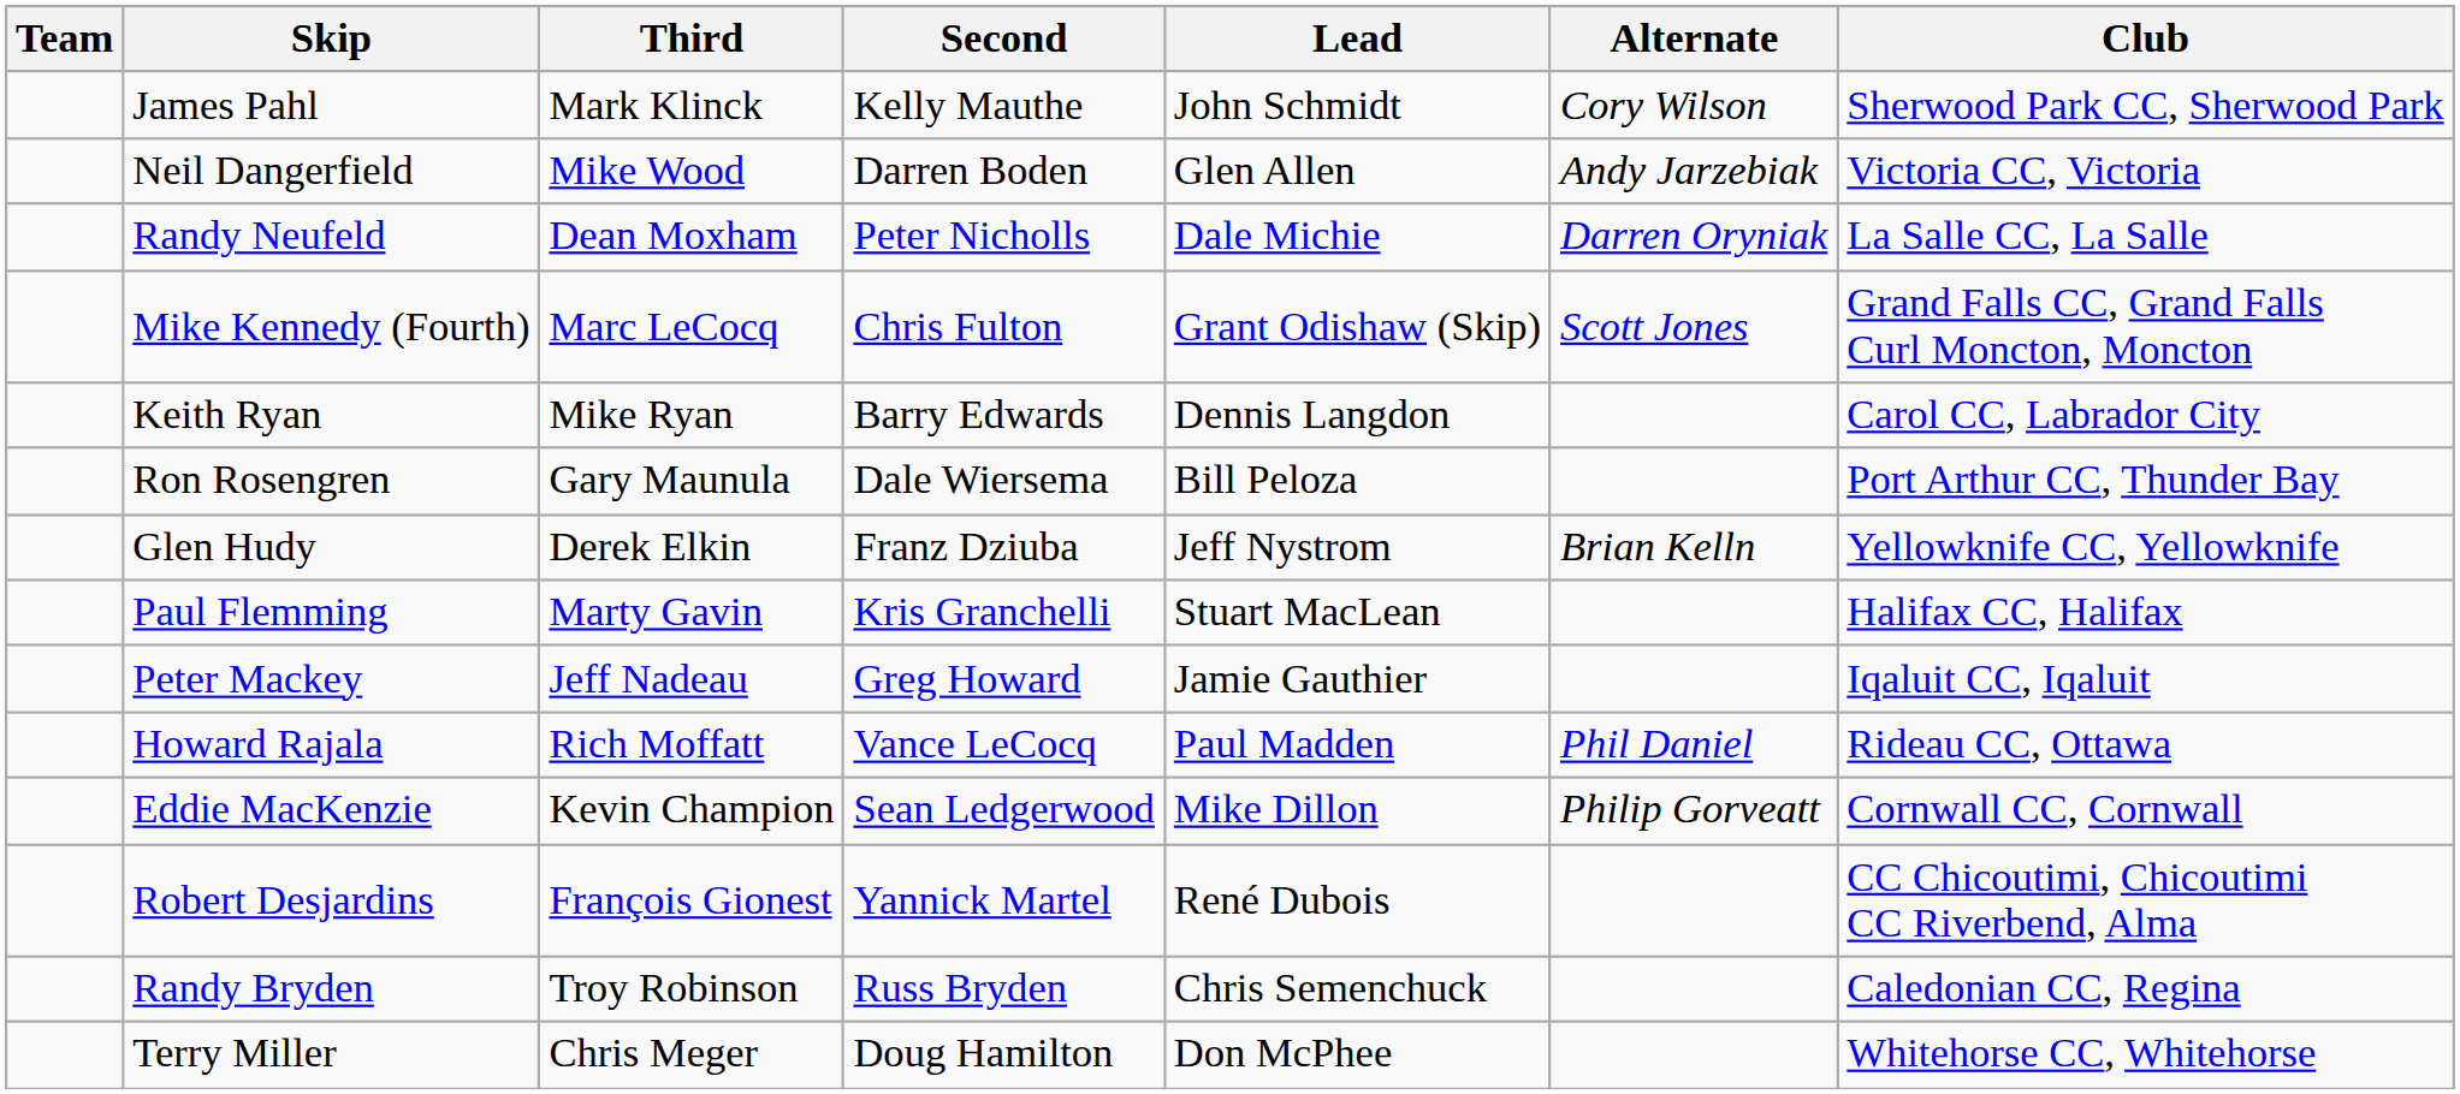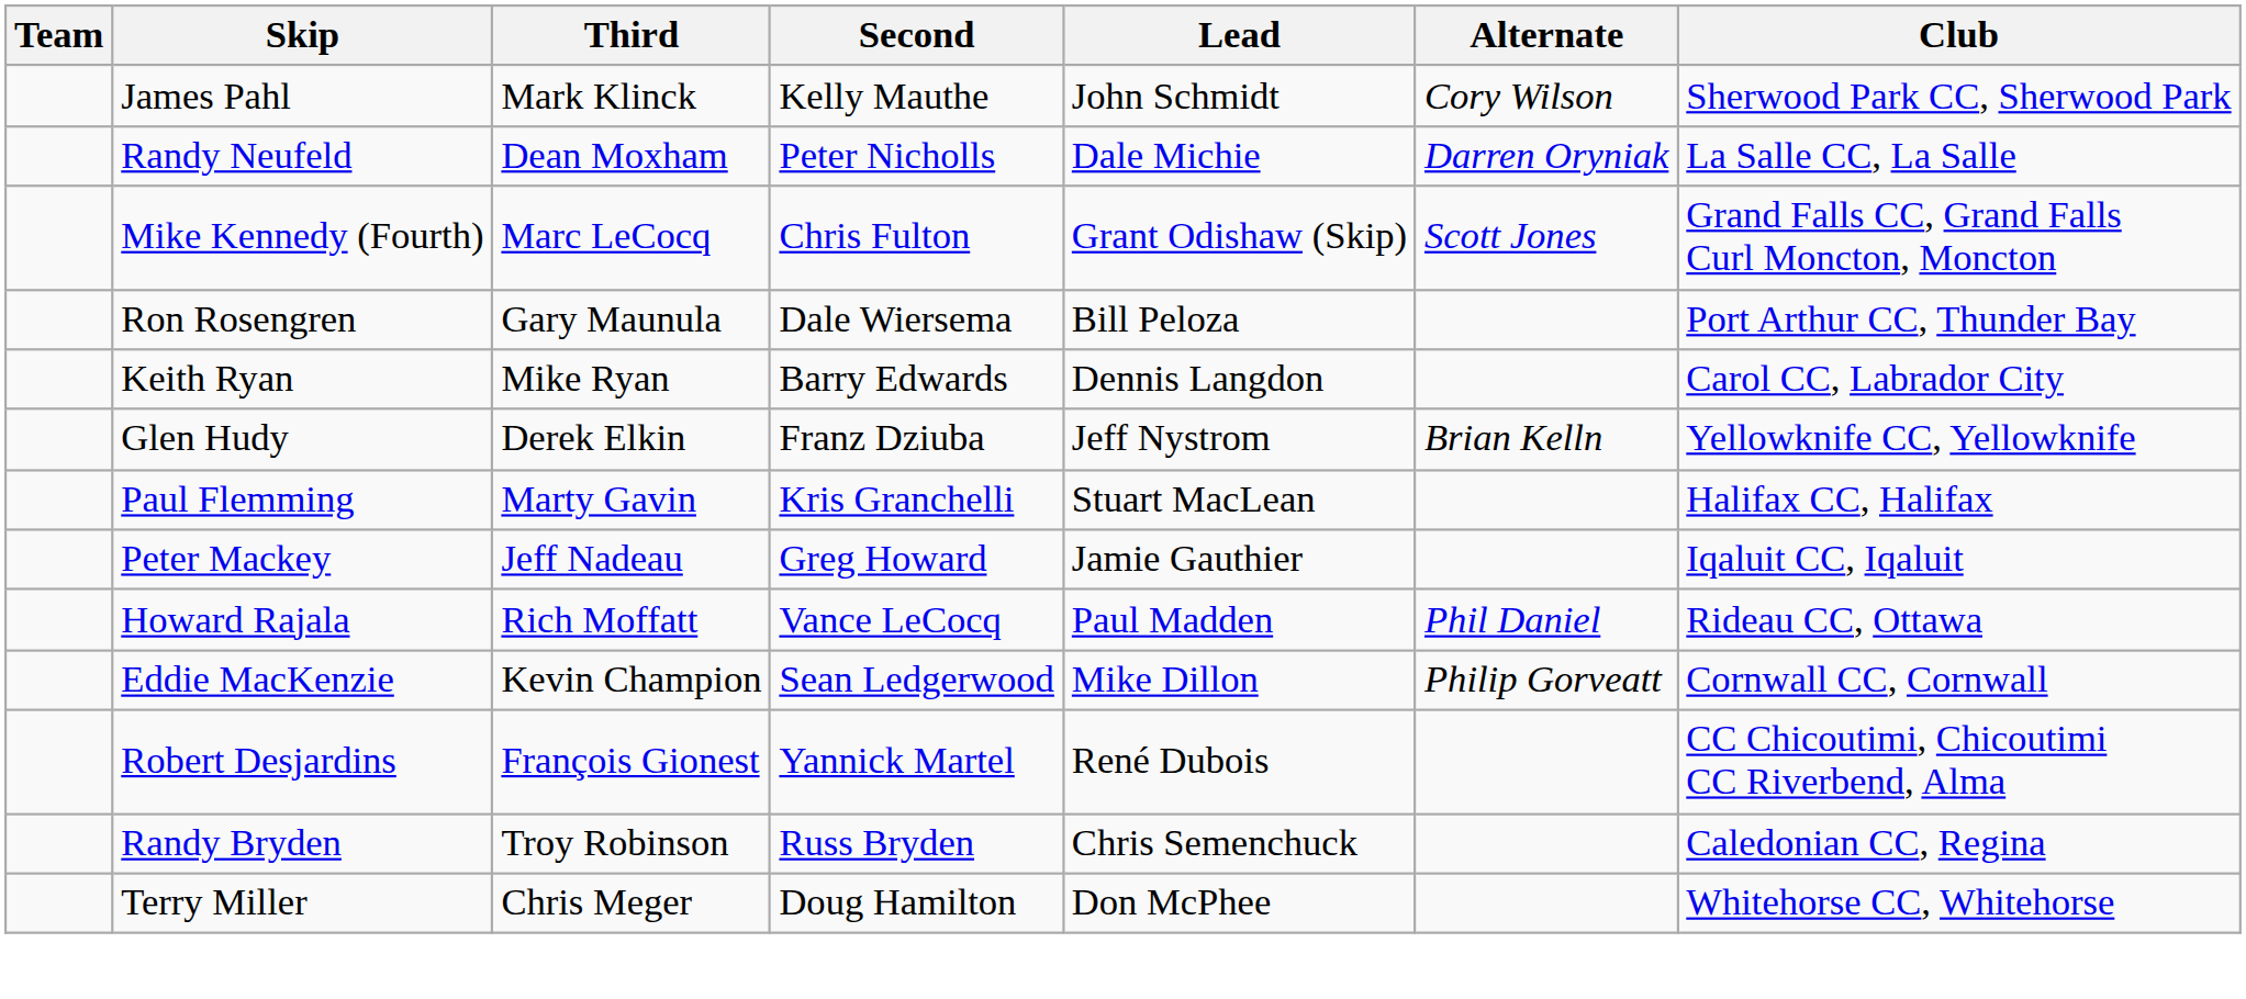- row: Neil Dangerfield | Mike Wood | Darren Boden | Glen Allen | Andy Jarzebiak | Victoria CC, Victoria
rows swapped: Keith Ryan <-> Ron Rosengren
